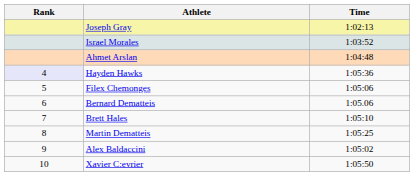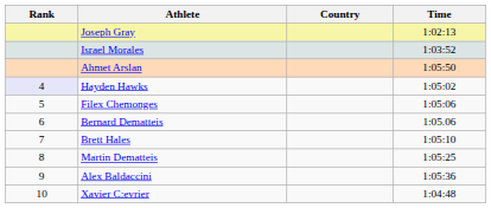+ column: Country
Ahmet Arslan | Time: 1:04:48 -> 1:05:50
Hayden Hawks | Time: 1:05:36 -> 1:05:02
Alex Baldaccini | Time: 1:05:02 -> 1:05:36
Xavier C:evrier | Time: 1:05:50 -> 1:04:48
